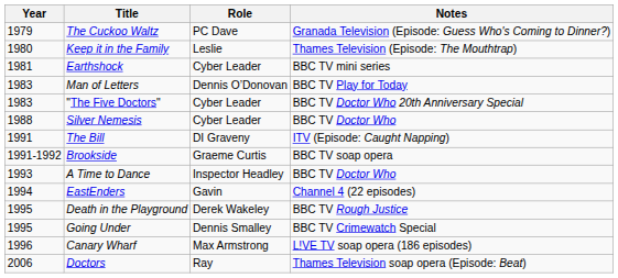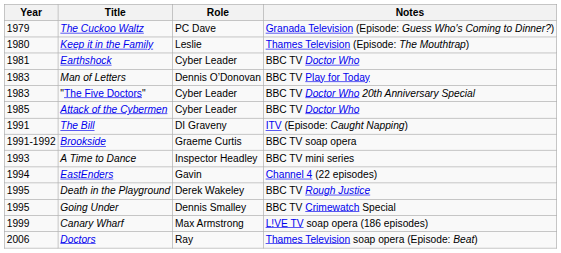Earthshock | Notes: BBC TV mini series -> BBC TV Doctor Who
+ row: 1985 | Attack of the Cybermen | Cyber Leader | BBC TV Doctor Who
- row: 1988 | Silver Nemesis | Cyber Leader | BBC TV Doctor Who
A Time to Dance | Notes: BBC TV Doctor Who -> BBC TV mini series
Canary Wharf | Year: 1996 -> 1999
